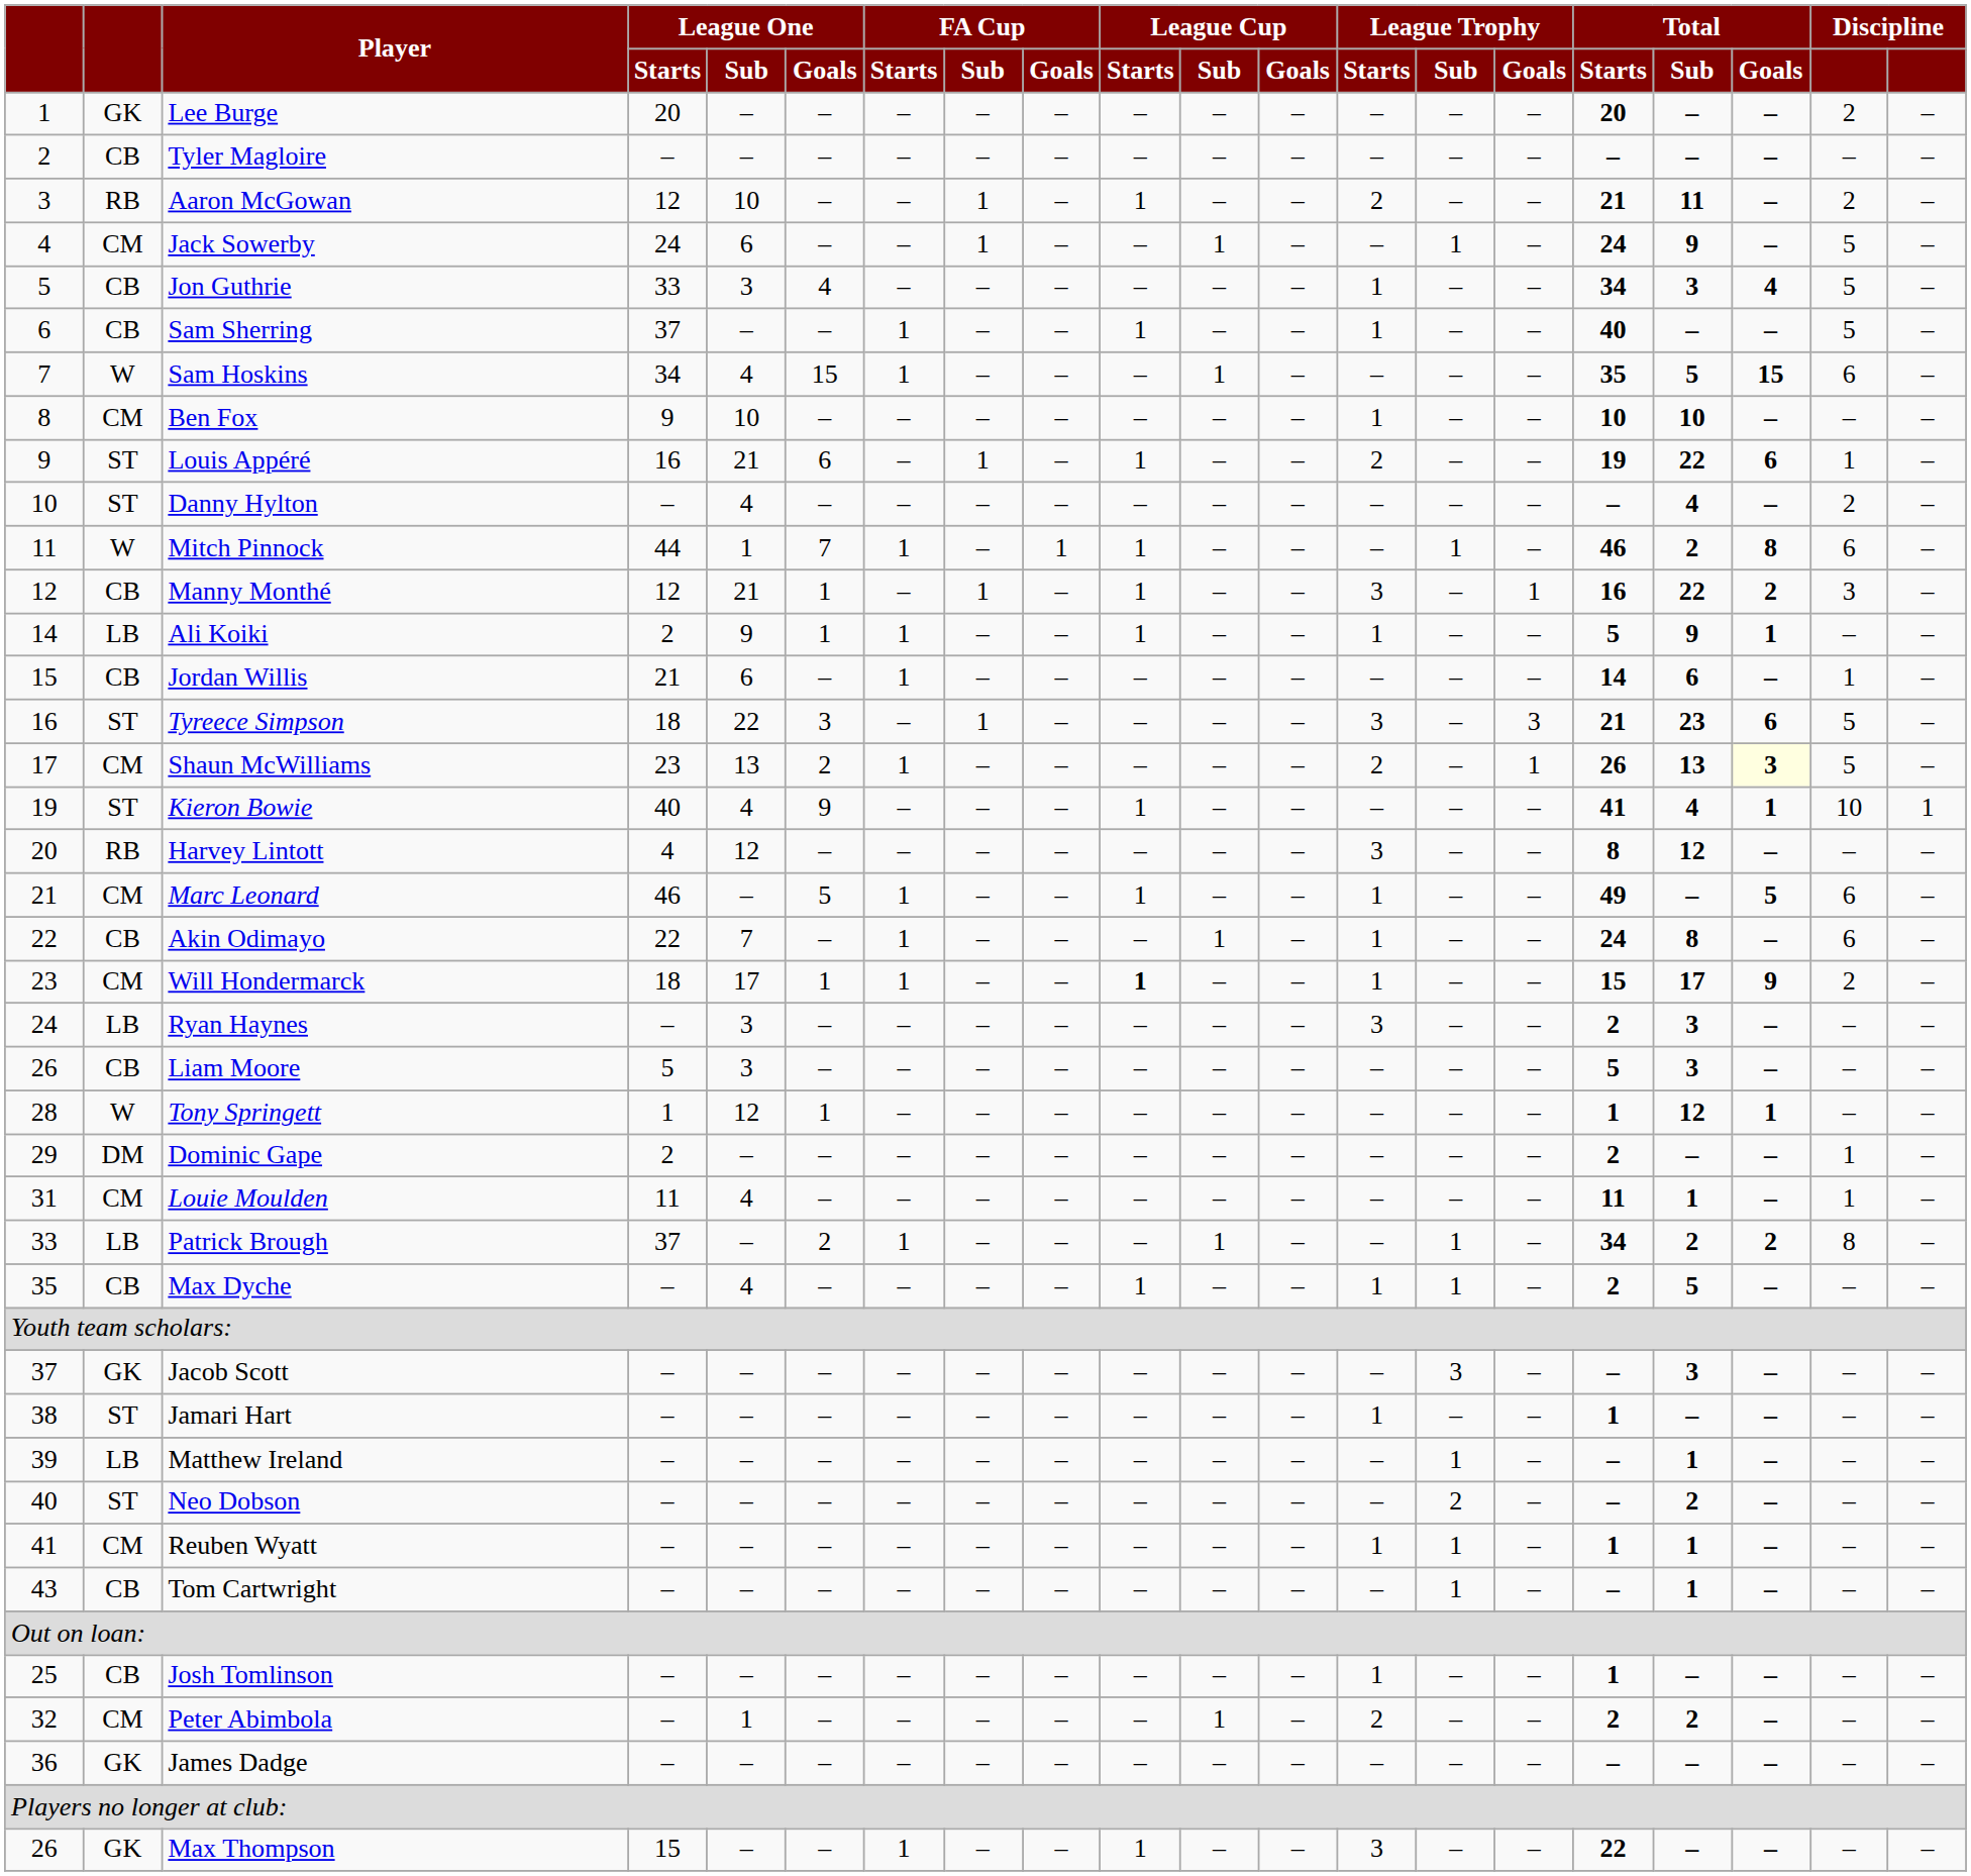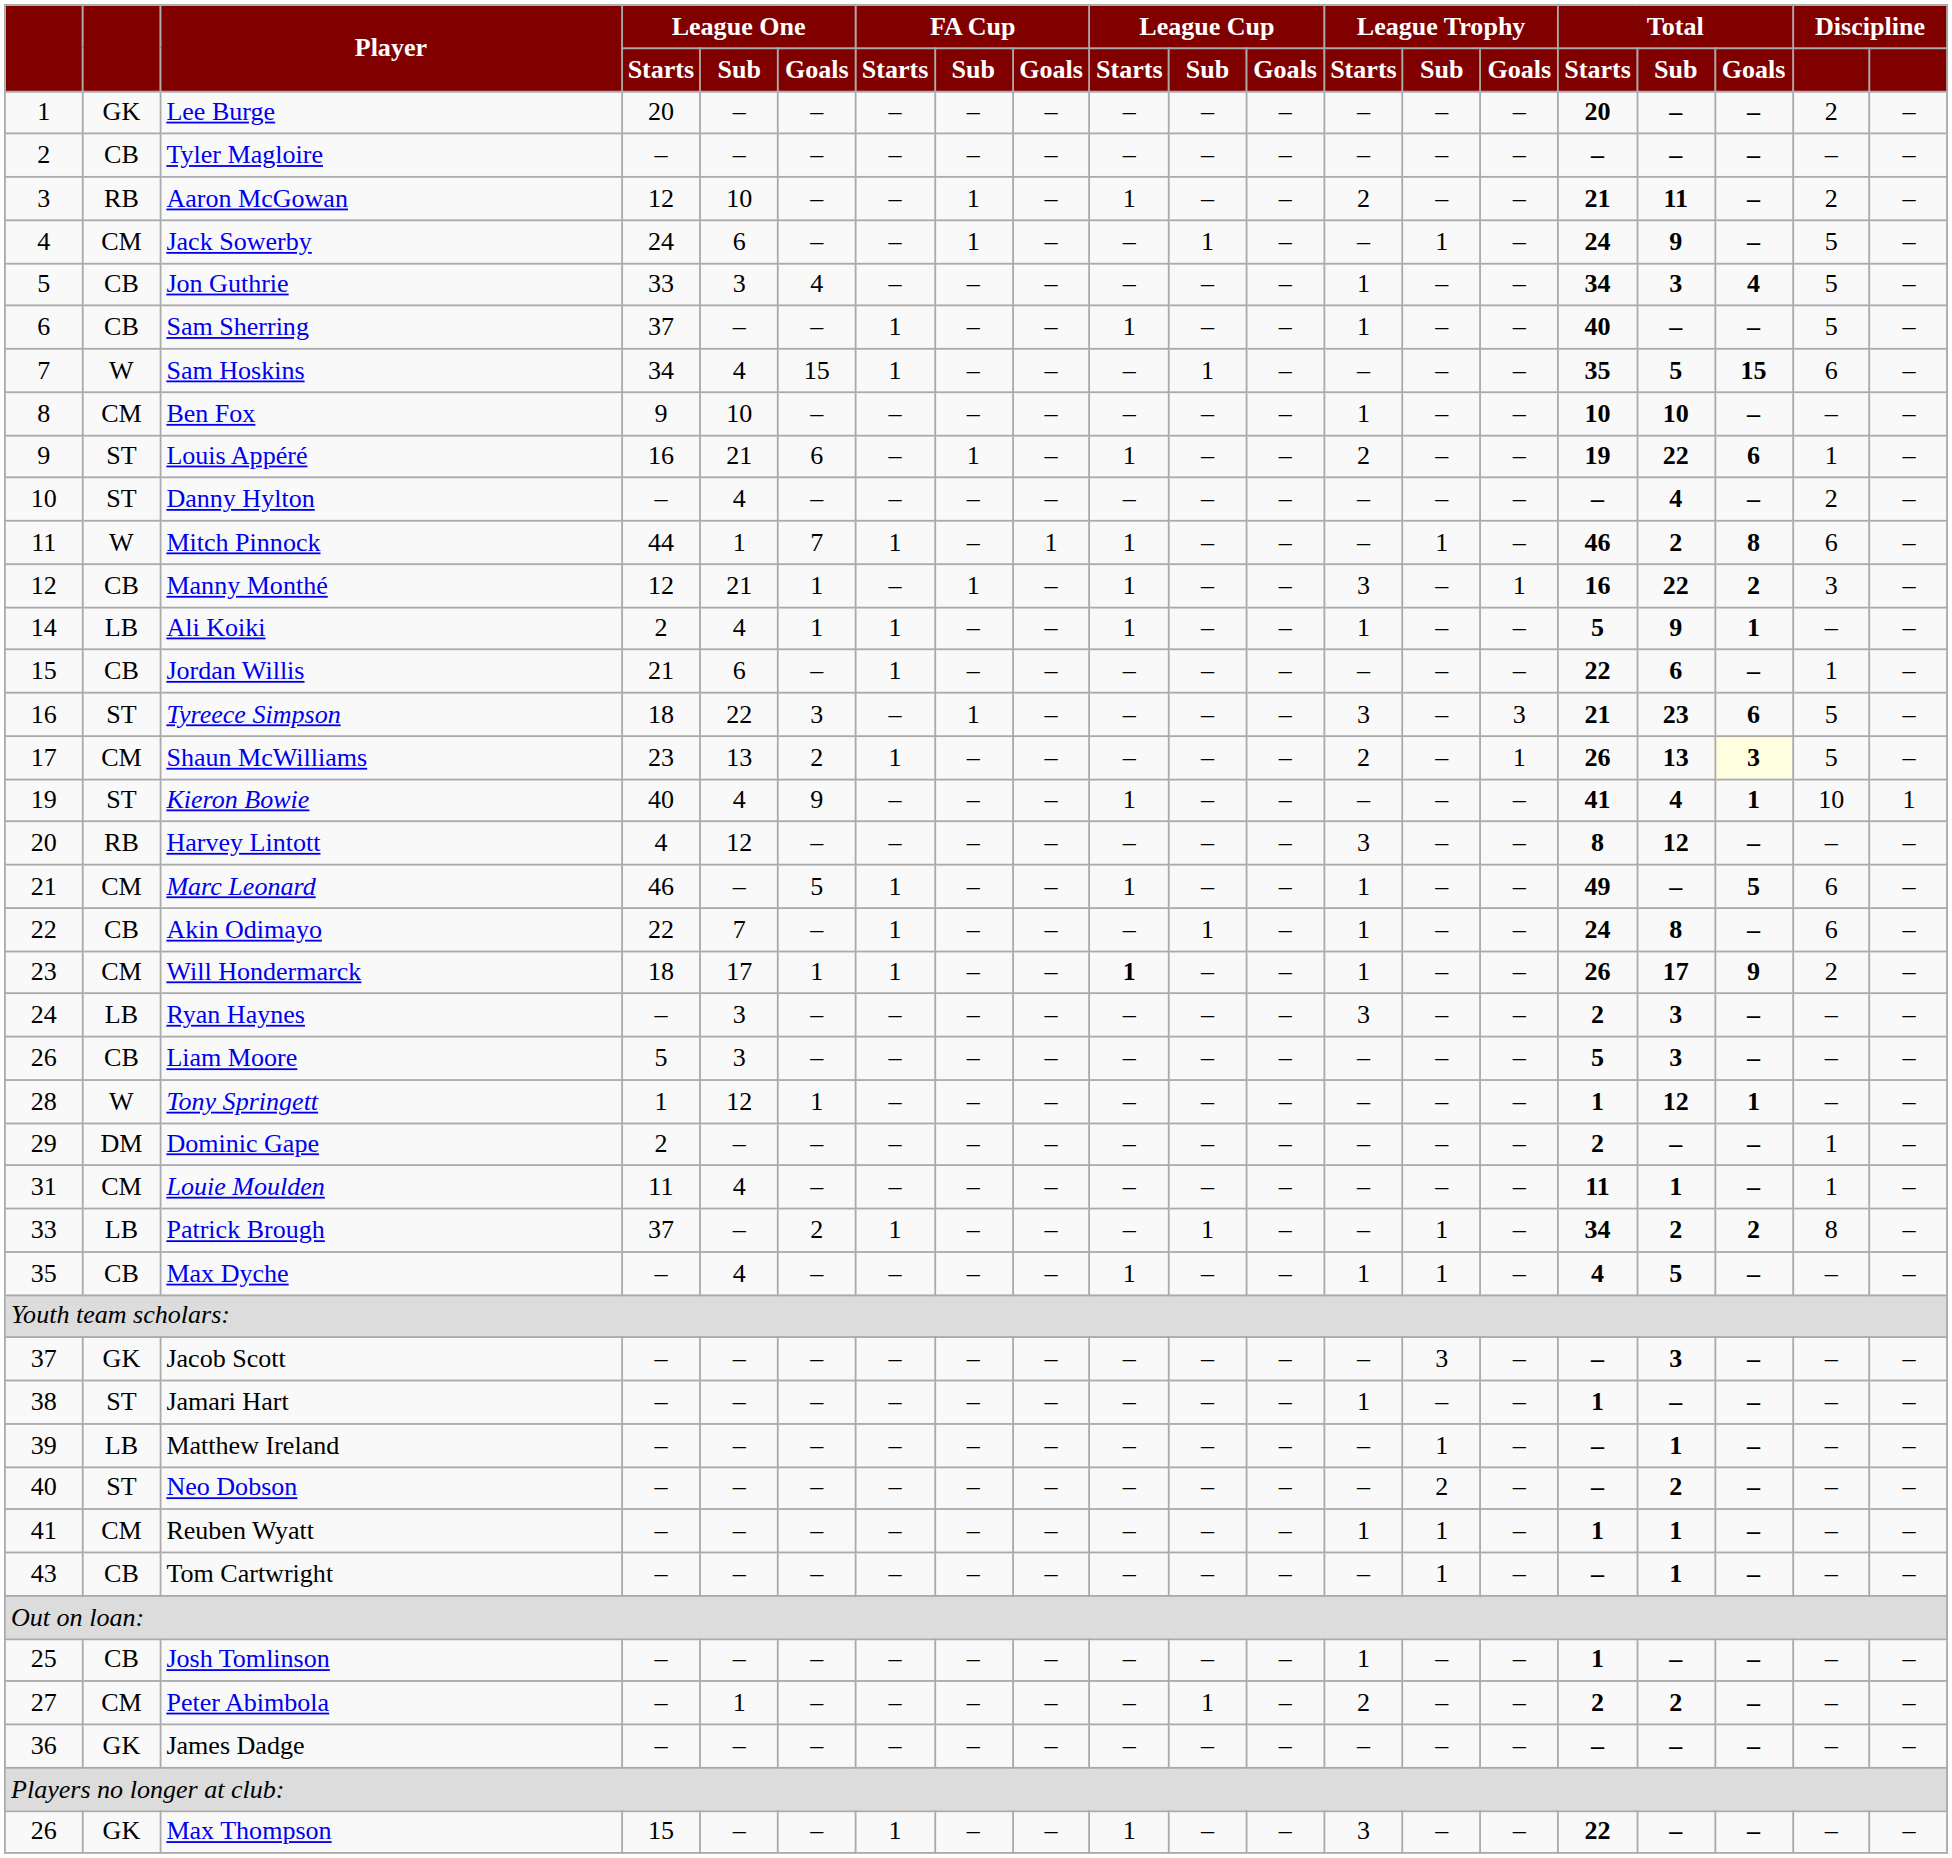Ali Koiki | League One / Sub: 9 -> 4
Jordan Willis | Total / Starts: 14 -> 22
Will Hondermarck | Total / Starts: 15 -> 26
Max Dyche | Total / Starts: 2 -> 4
Peter Abimbola | column 1: 32 -> 27
